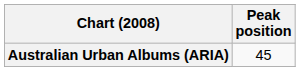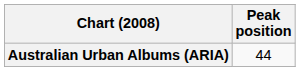Australian Urban Albums (ARIA) | Peak position: 45 -> 44
